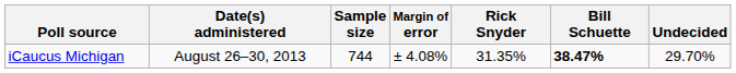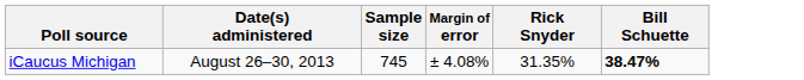- column: Undecided | 29.70%
iCaucus Michigan | Sample size: 744 -> 745
